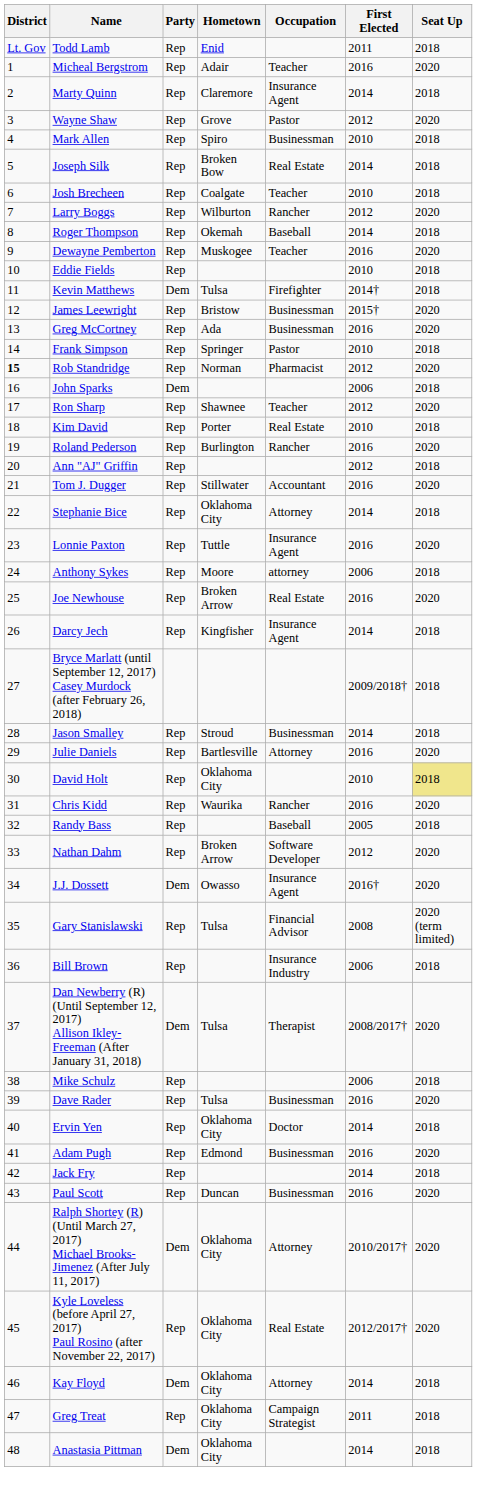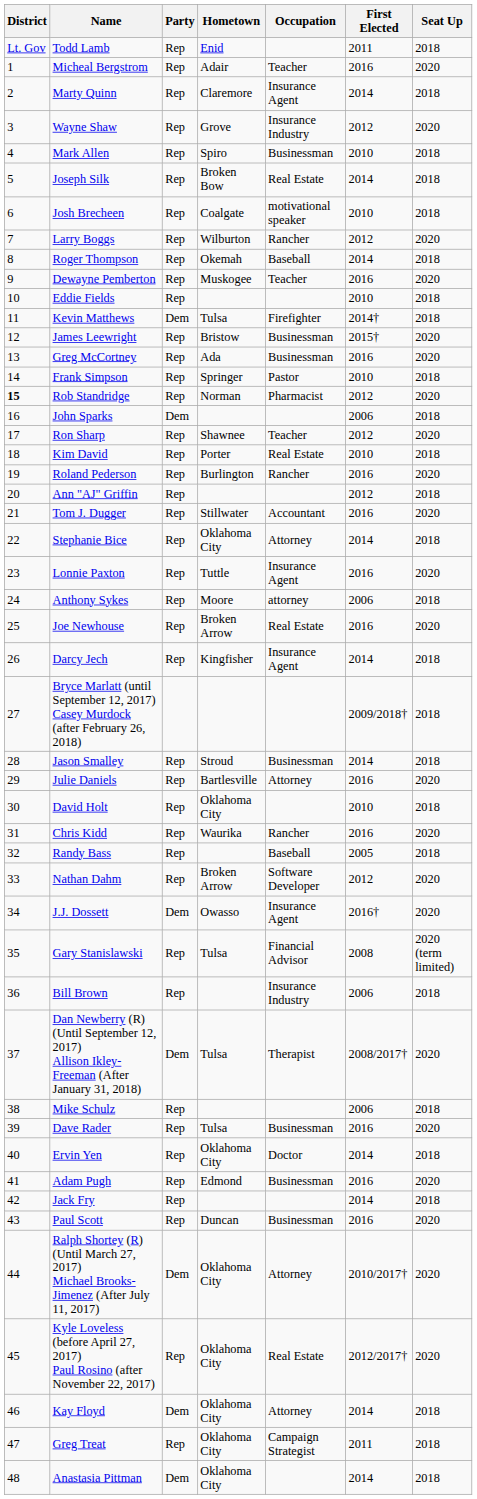Wayne Shaw | Occupation: Pastor -> Insurance Industry
Josh Brecheen | Occupation: Teacher -> motivational speaker
David Holt | Seat Up: khaki background -> no background
